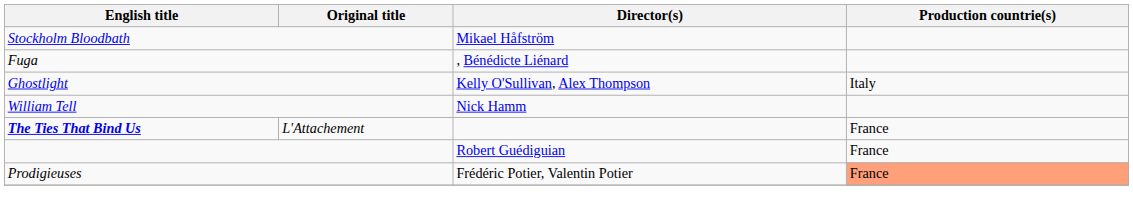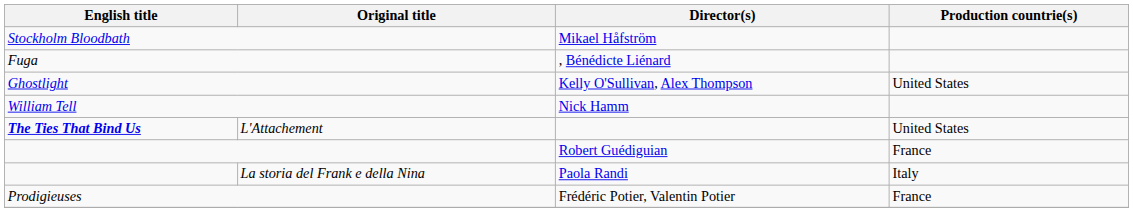Ghostlight | Production countrie(s): Italy -> United States
L'Attachement | Production countrie(s): France -> United States
+ row: La storia del Frank e della Nina | Paola Randi | Italy
Prodigieuses | Production countrie(s): lightsalmon background -> no background
